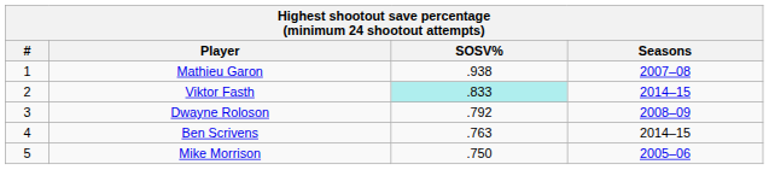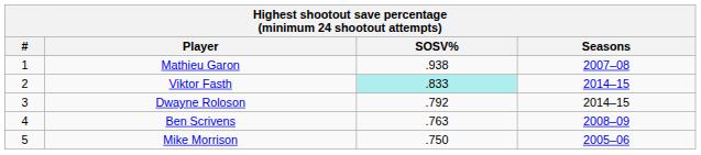Dwayne Roloson | Seasons: 2008–09 -> 2014–15
Ben Scrivens | Seasons: 2014–15 -> 2008–09
